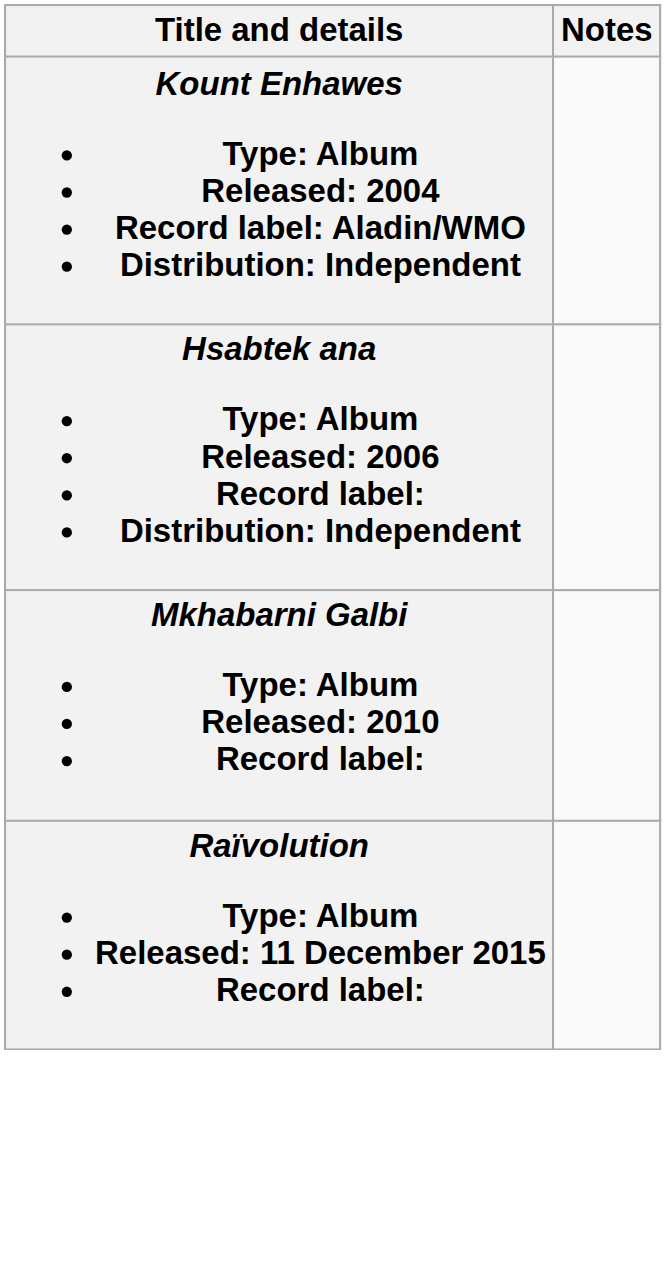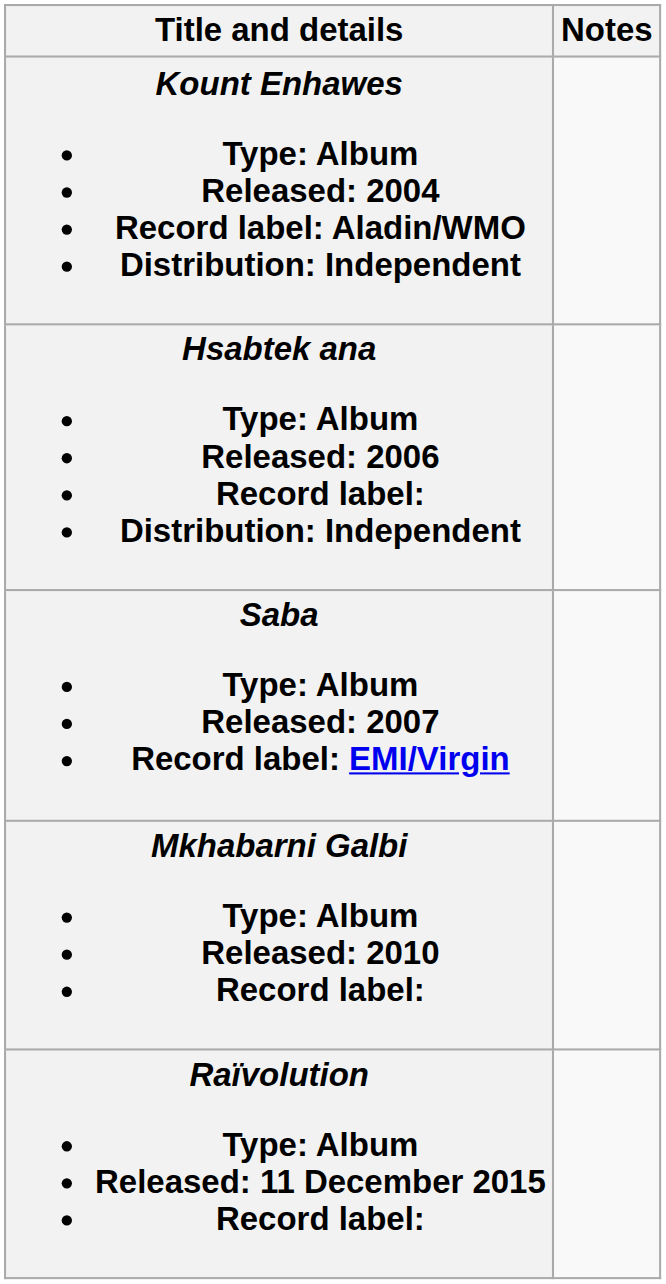+ row: Saba Type: Album Released: 2007 Record label: EMI/Virgin
